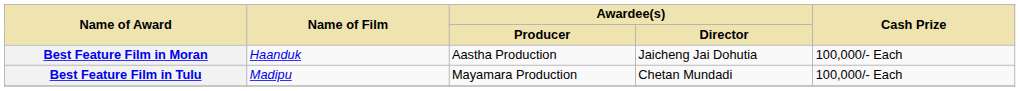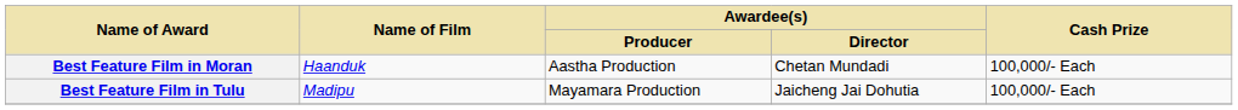Best Feature Film in Moran | Awardee(s) / Director: Jaicheng Jai Dohutia -> Chetan Mundadi
Best Feature Film in Tulu | Awardee(s) / Director: Chetan Mundadi -> Jaicheng Jai Dohutia
